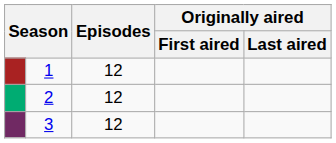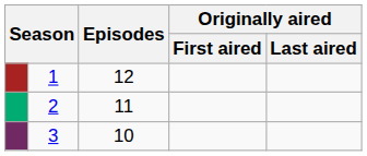2 | Episodes: 12 -> 11
3 | Episodes: 12 -> 10
